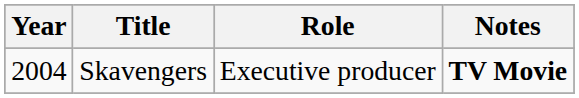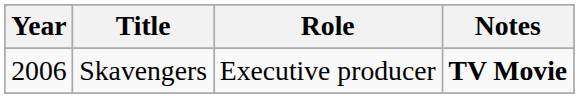Skavengers | Year: 2004 -> 2006
